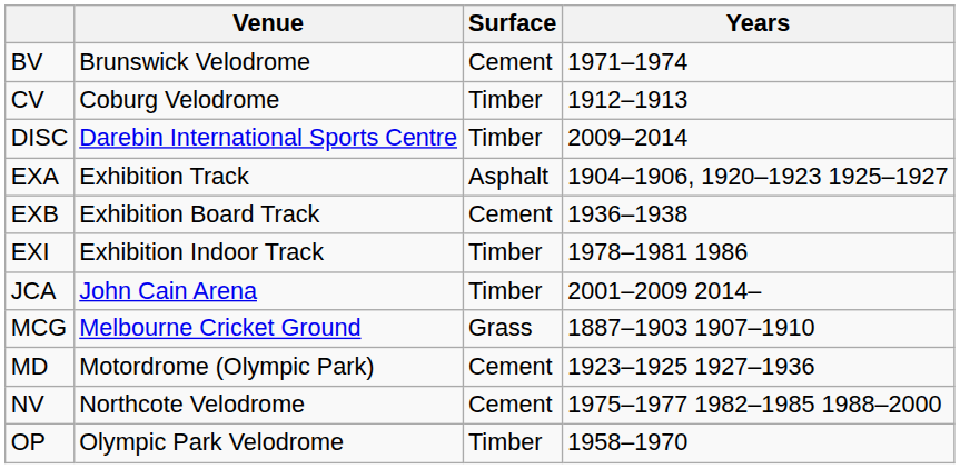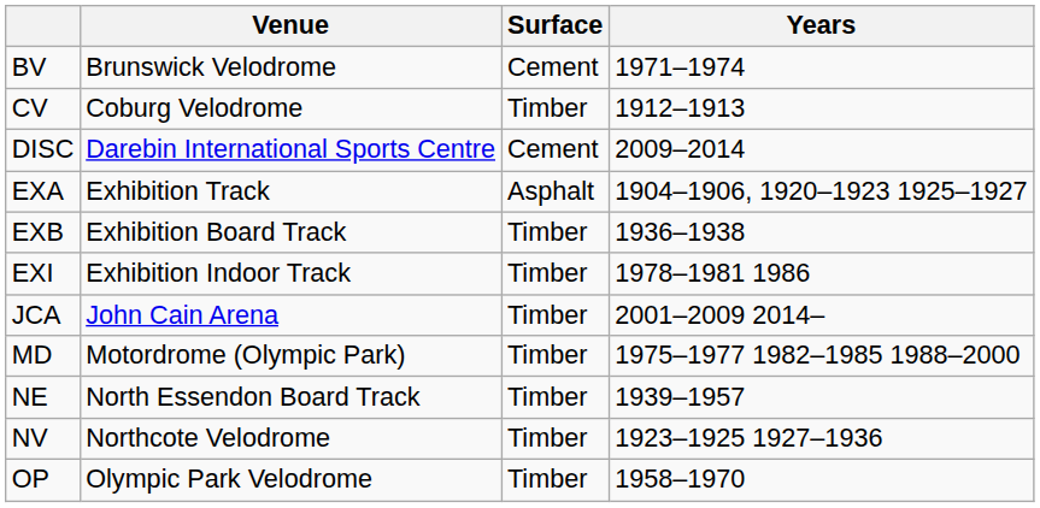DISC | Surface: Timber -> Cement
EXB | Surface: Cement -> Timber
- row: MCG | Melbourne Cricket Ground | Grass | 1887–1903 1907–1910
MD | Surface: Cement -> Timber
MD | Years: 1923–1925 1927–1936 -> 1975–1977 1982–1985 1988–2000
+ row: NE | North Essendon Board Track | Timber | 1939–1957
NV | Surface: Cement -> Timber
NV | Years: 1975–1977 1982–1985 1988–2000 -> 1923–1925 1927–1936
